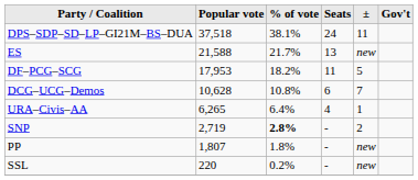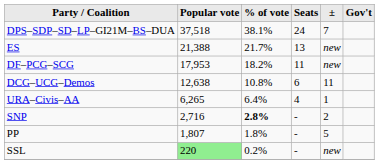DPS–SDP–SD–LP–GI21M–BS–DUA | ±: 11 -> 7
ES | Popular vote: 21,588 -> 21,388
DF–PCG–SCG | ±: 5 -> new
DCG–UCG–Demos | Popular vote: 10,628 -> 12,638
DCG–UCG–Demos | ±: 7 -> 11
SNP | Popular vote: 2,719 -> 2,716
PP | ±: new -> 5
SSL | Popular vote: no background -> lightgreen background
